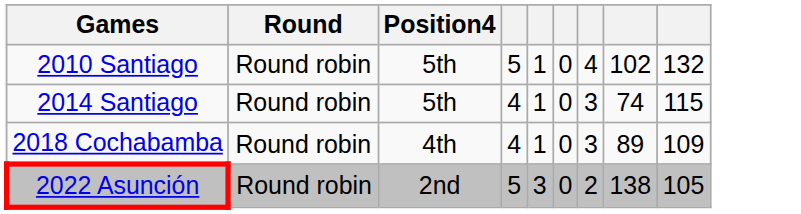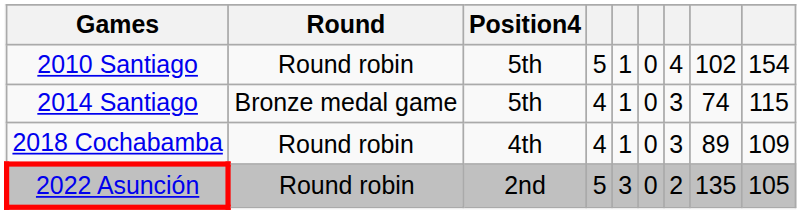2010 Santiago | column 9: 132 -> 154
2014 Santiago | Round: Round robin -> Bronze medal game
2022 Asunción | column 8: 138 -> 135
